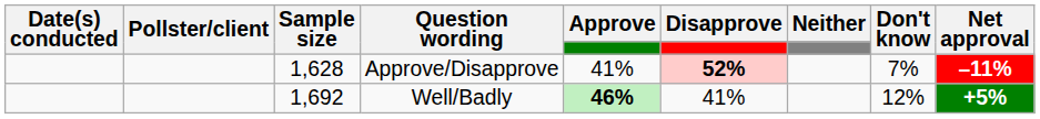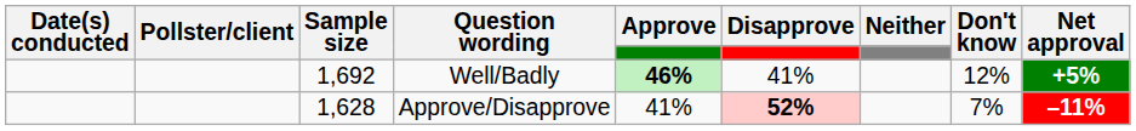rows swapped: Well/Badly <-> Approve/Disapprove
